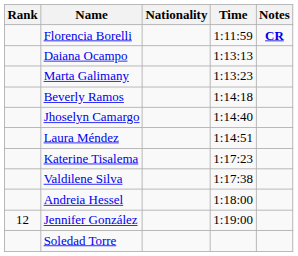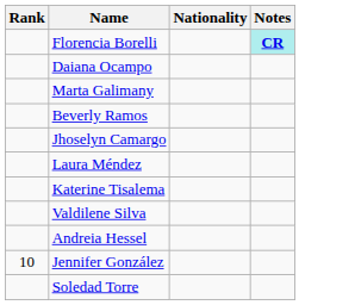- column: Time | 1:11:59 | 1:13:13 | 1:13:23 | 1:14:18 | 1:14:40 | 1:14:51 | 1:17:23 | 1:17:38 | 1:18:00 | 1:19:00
Florencia Borelli | Notes: no background -> paleturquoise background
Jennifer González | Rank: 12 -> 10
